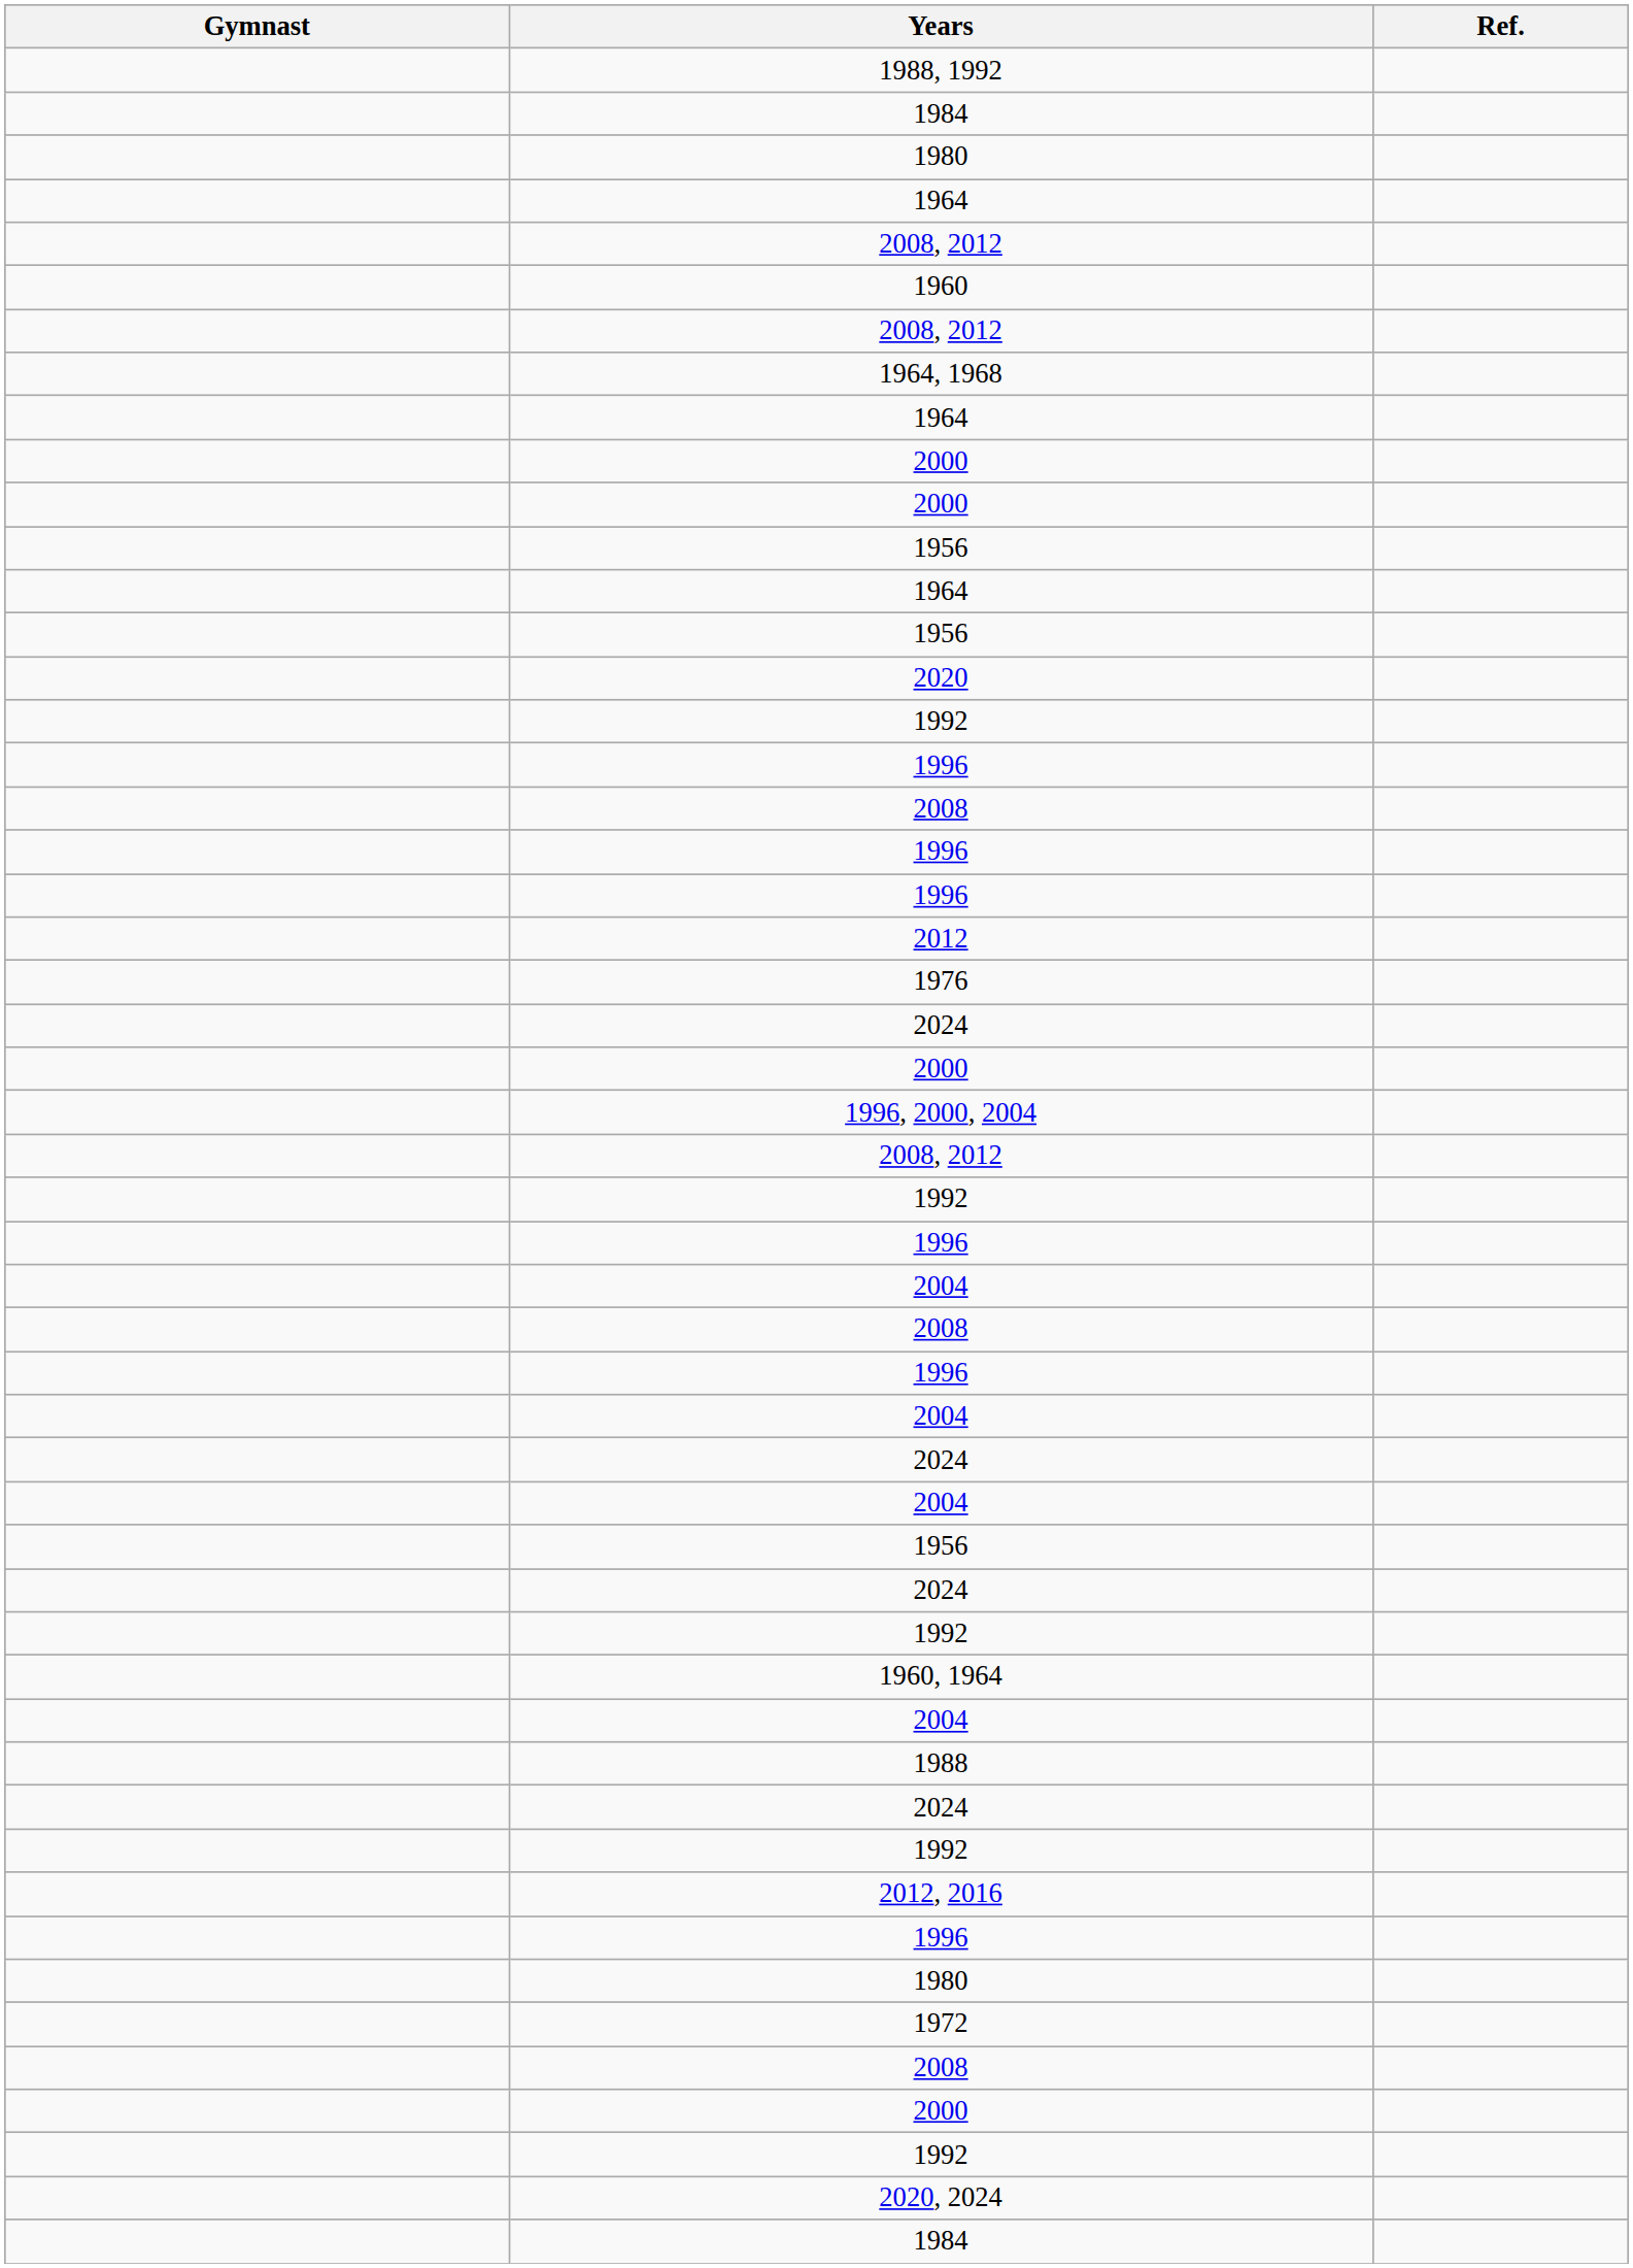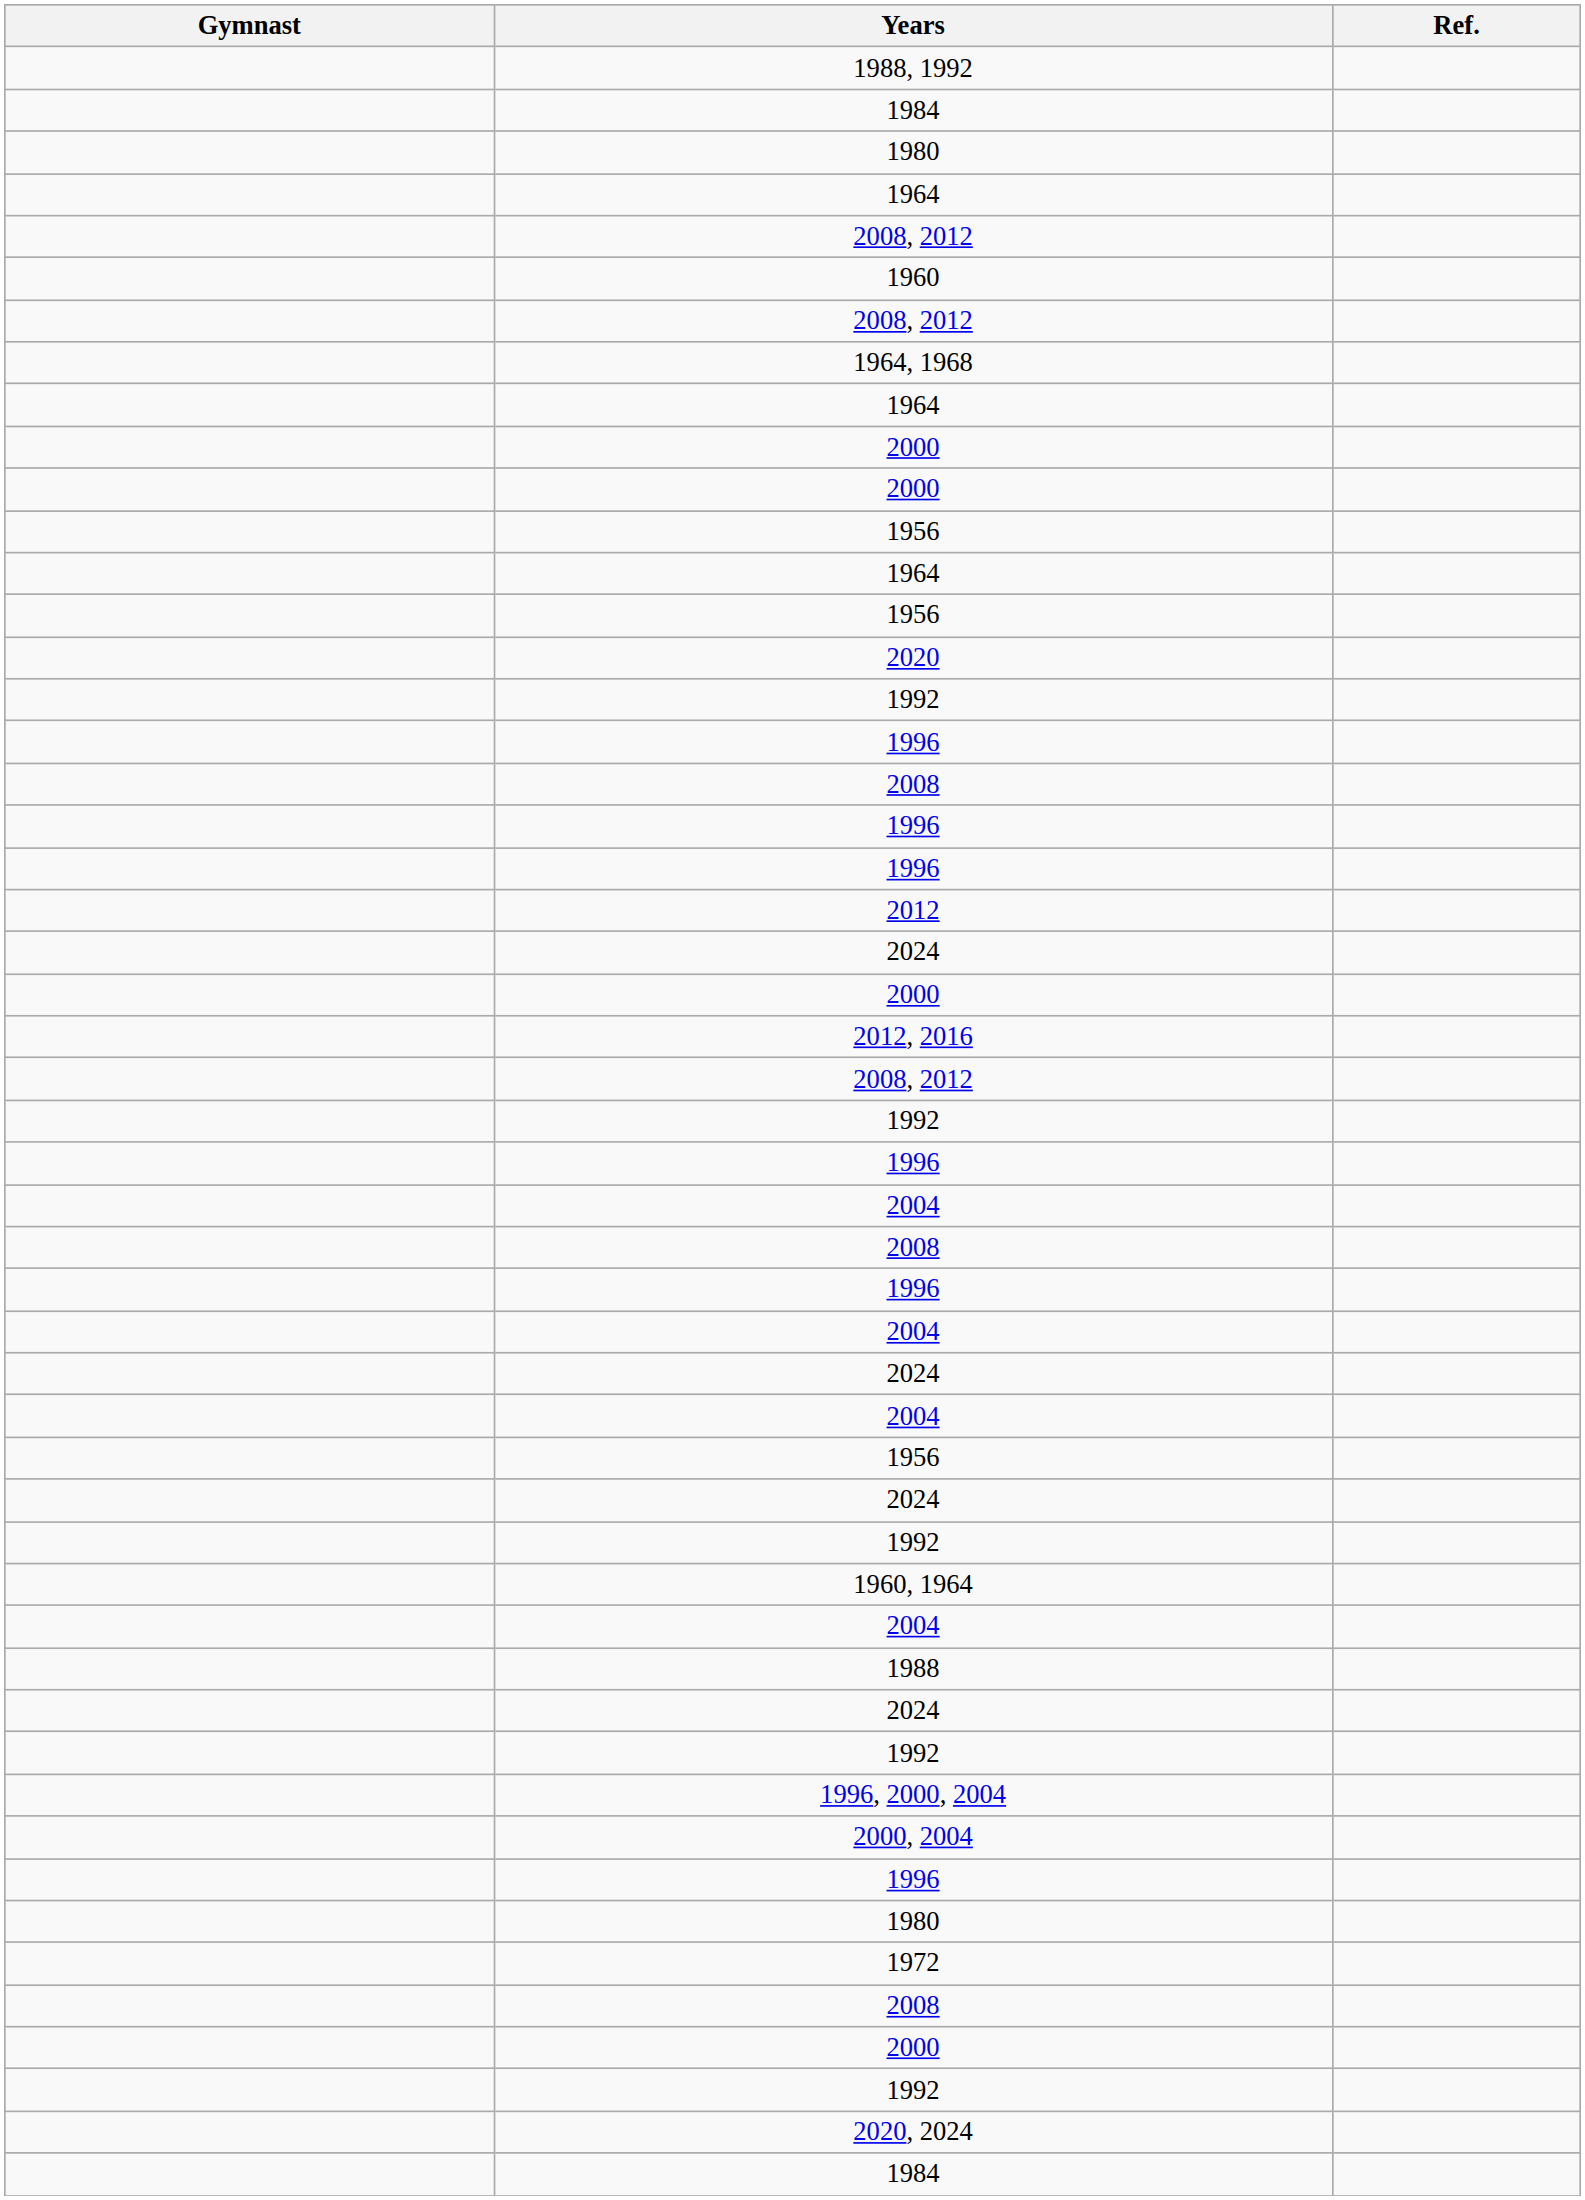- row: 1976
rows swapped: 2012, 2016 <-> 1996, 2000, 2004
+ row: 2000, 2004
